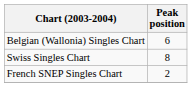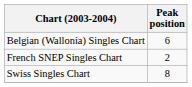rows swapped: French SNEP Singles Chart <-> Swiss Singles Chart
